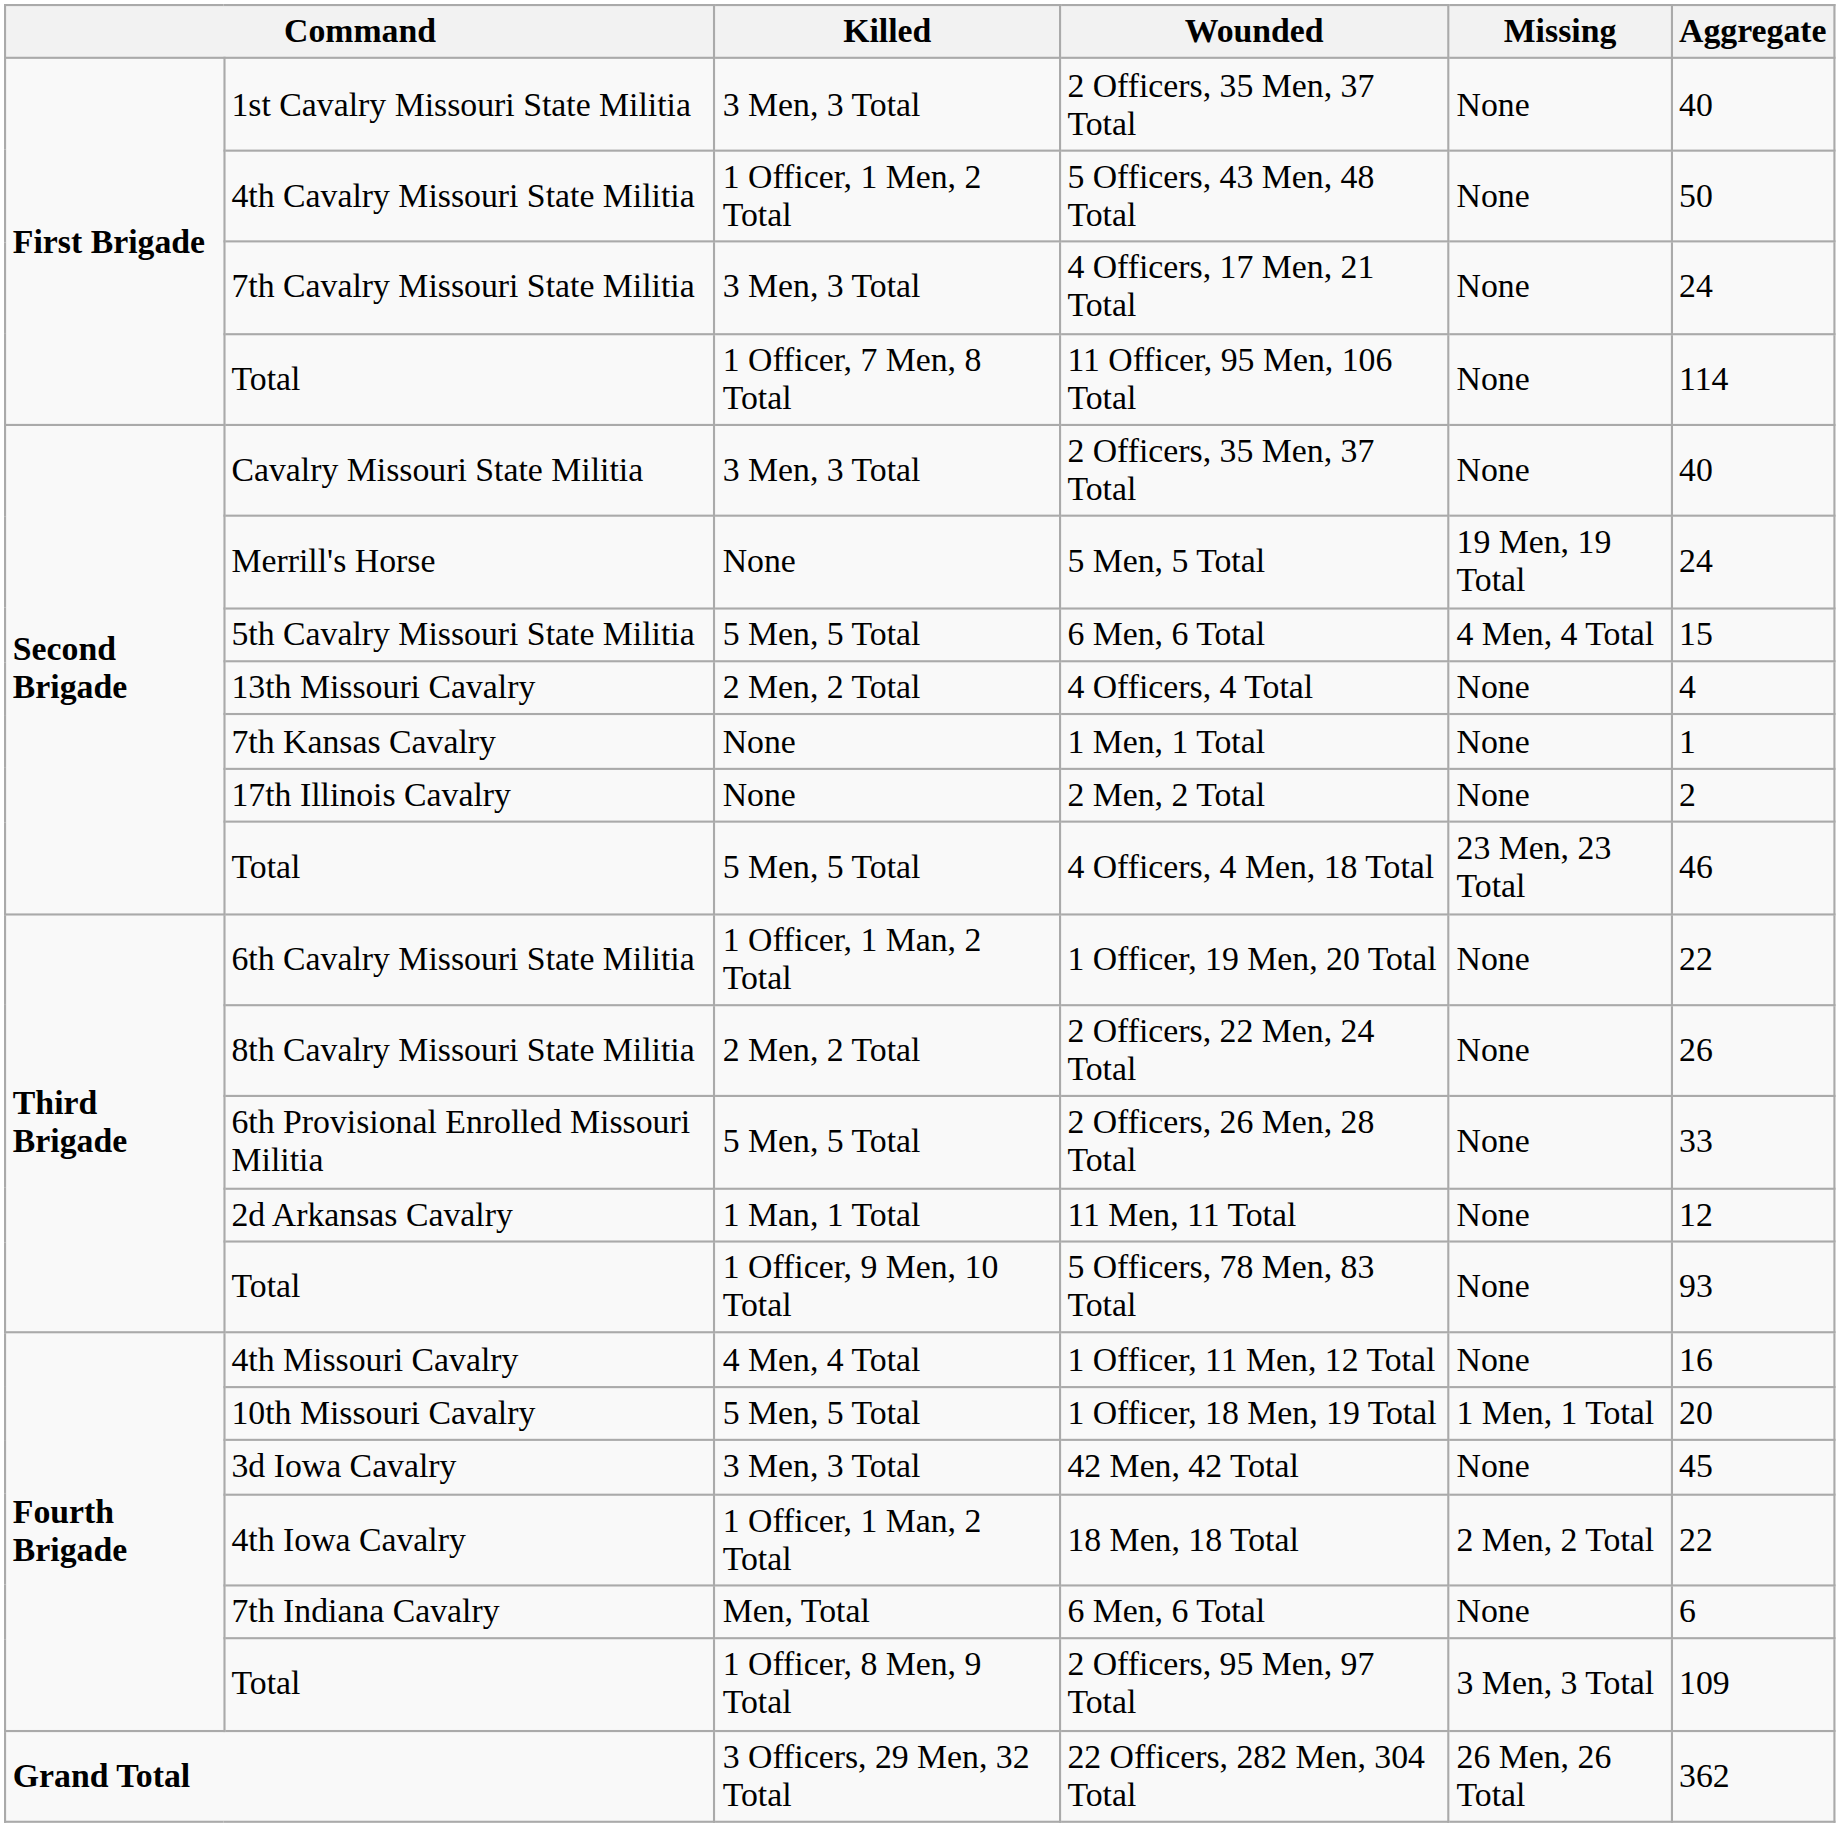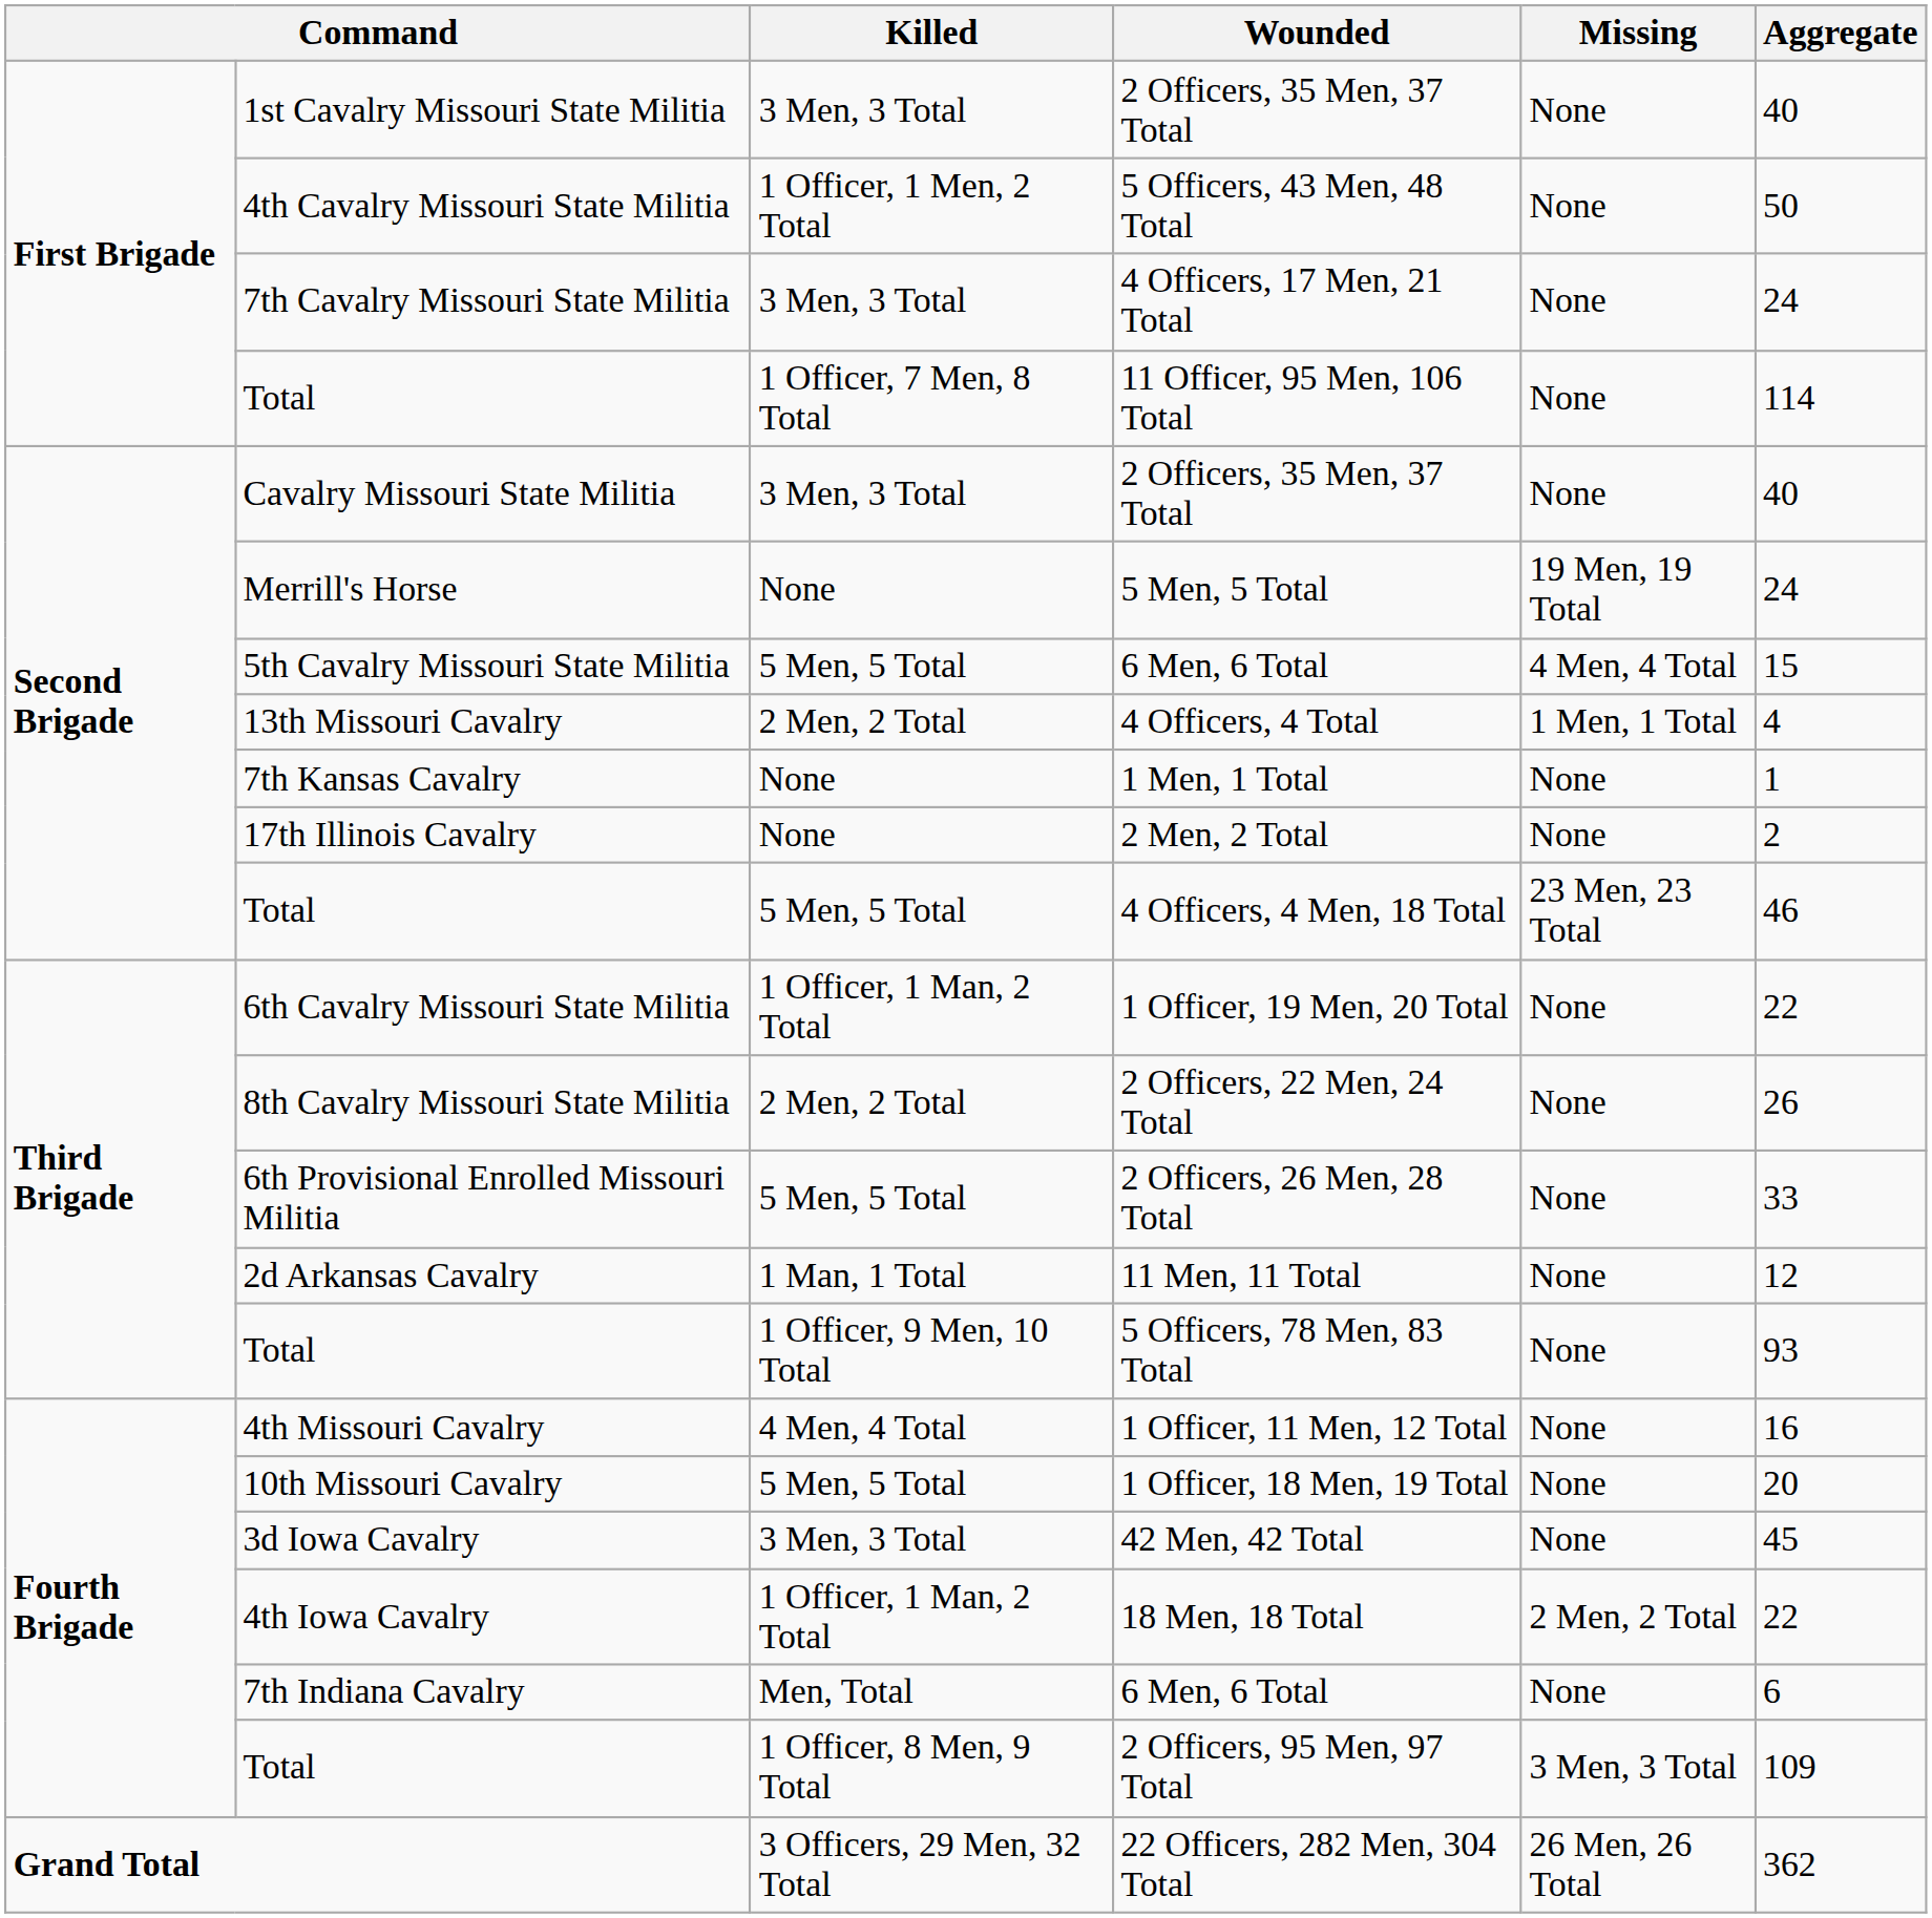4 Officers, 4 Total | Missing: None -> 1 Men, 1 Total
1 Officer, 18 Men, 19 Total | Missing: 1 Men, 1 Total -> None
